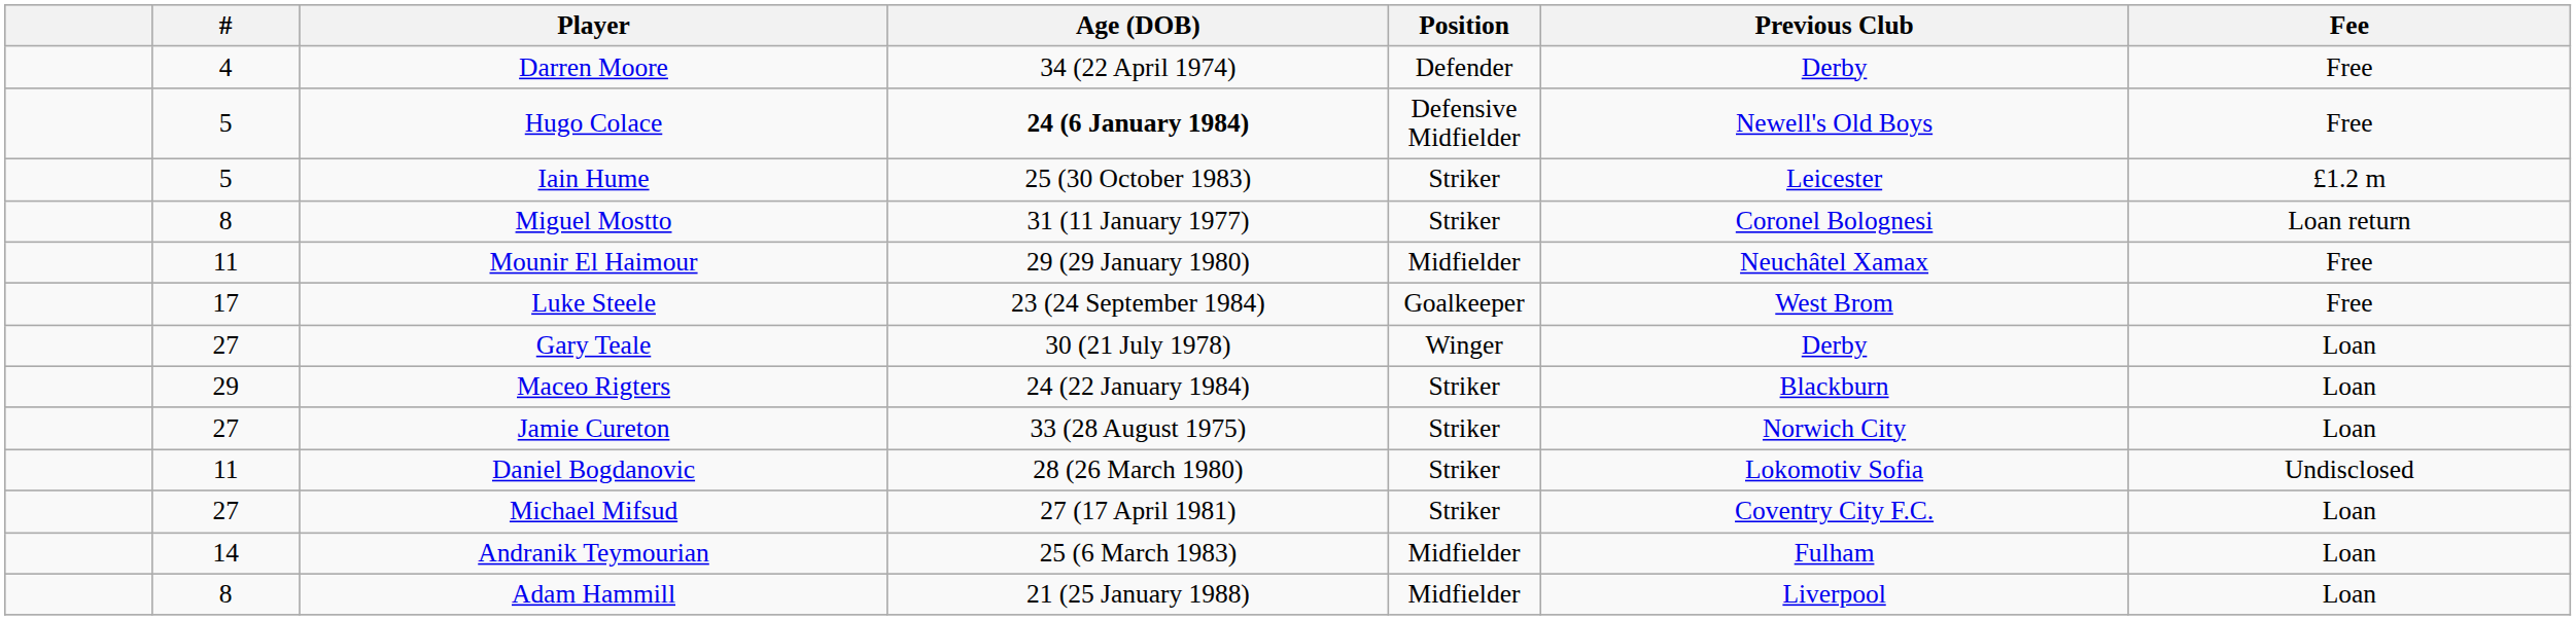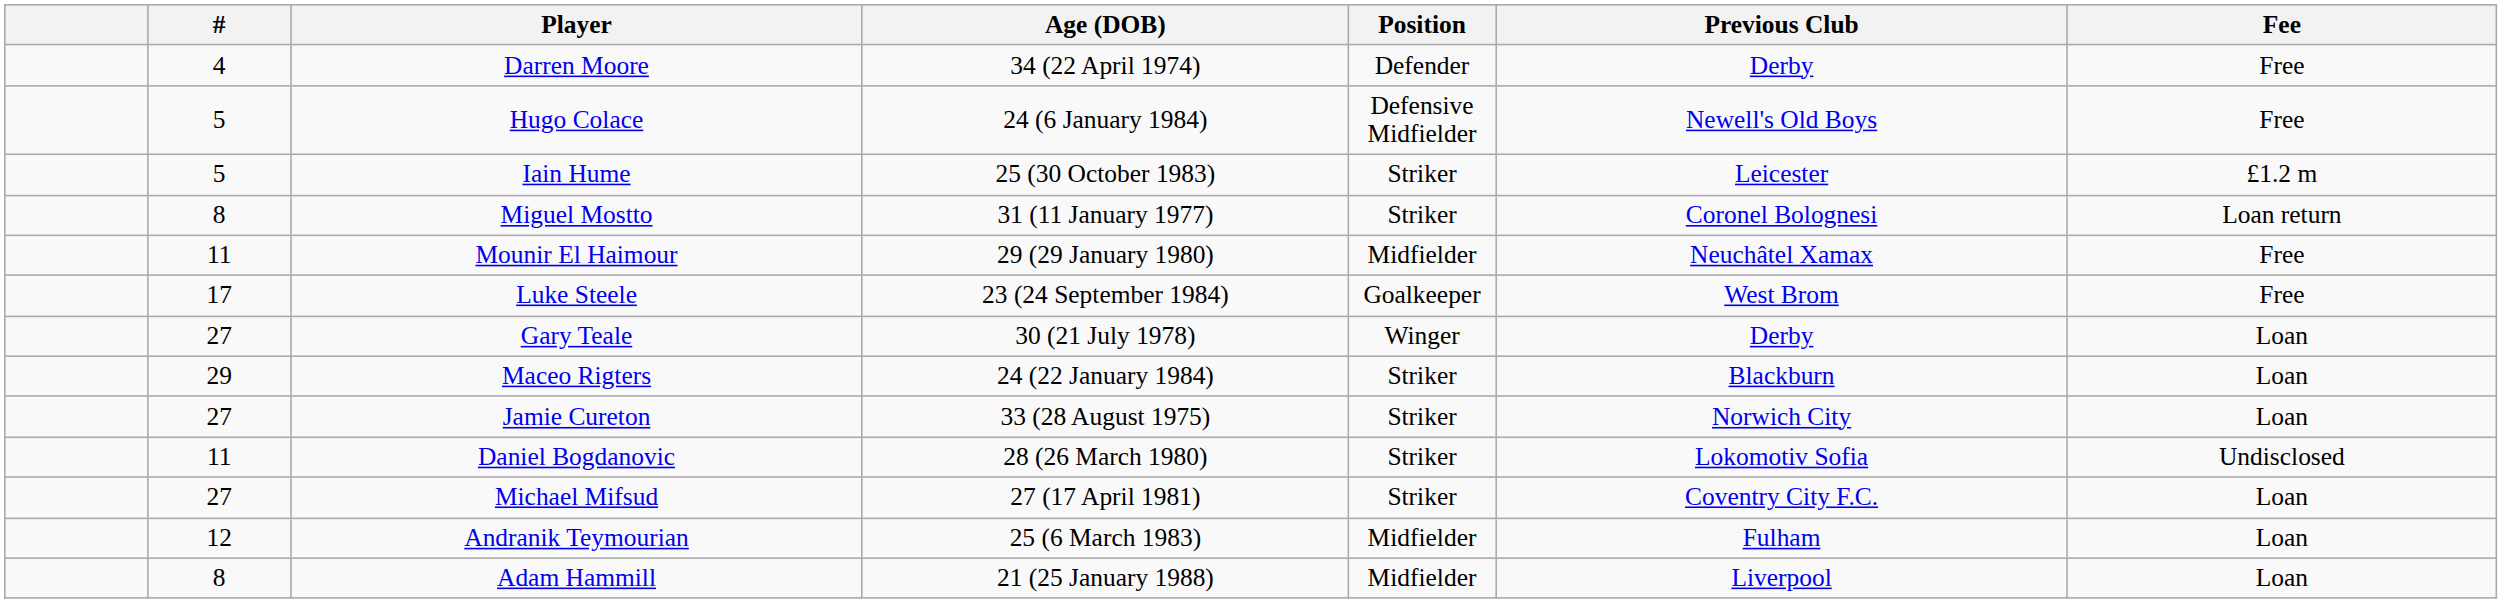Hugo Colace | Age (DOB): bold -> normal
Andranik Teymourian | #: 14 -> 12
